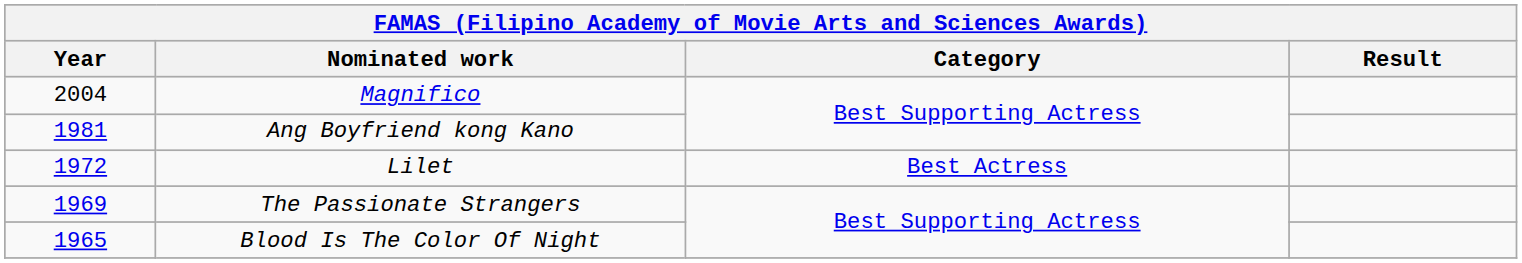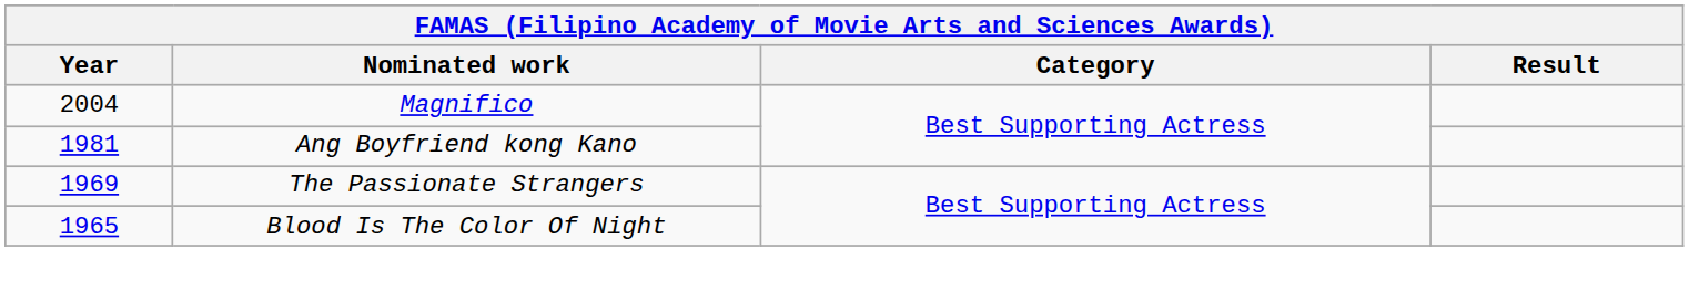- row: 1972 | Lilet | Best Actress
